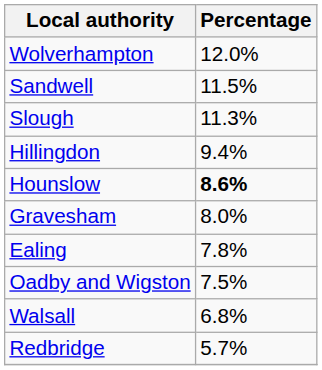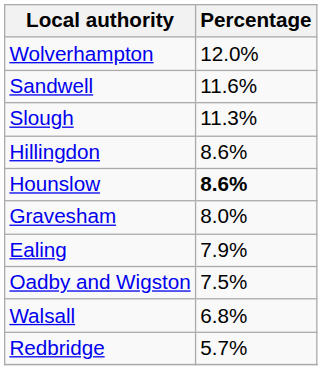Sandwell | Percentage: 11.5% -> 11.6%
Hillingdon | Percentage: 9.4% -> 8.6%
Ealing | Percentage: 7.8% -> 7.9%
